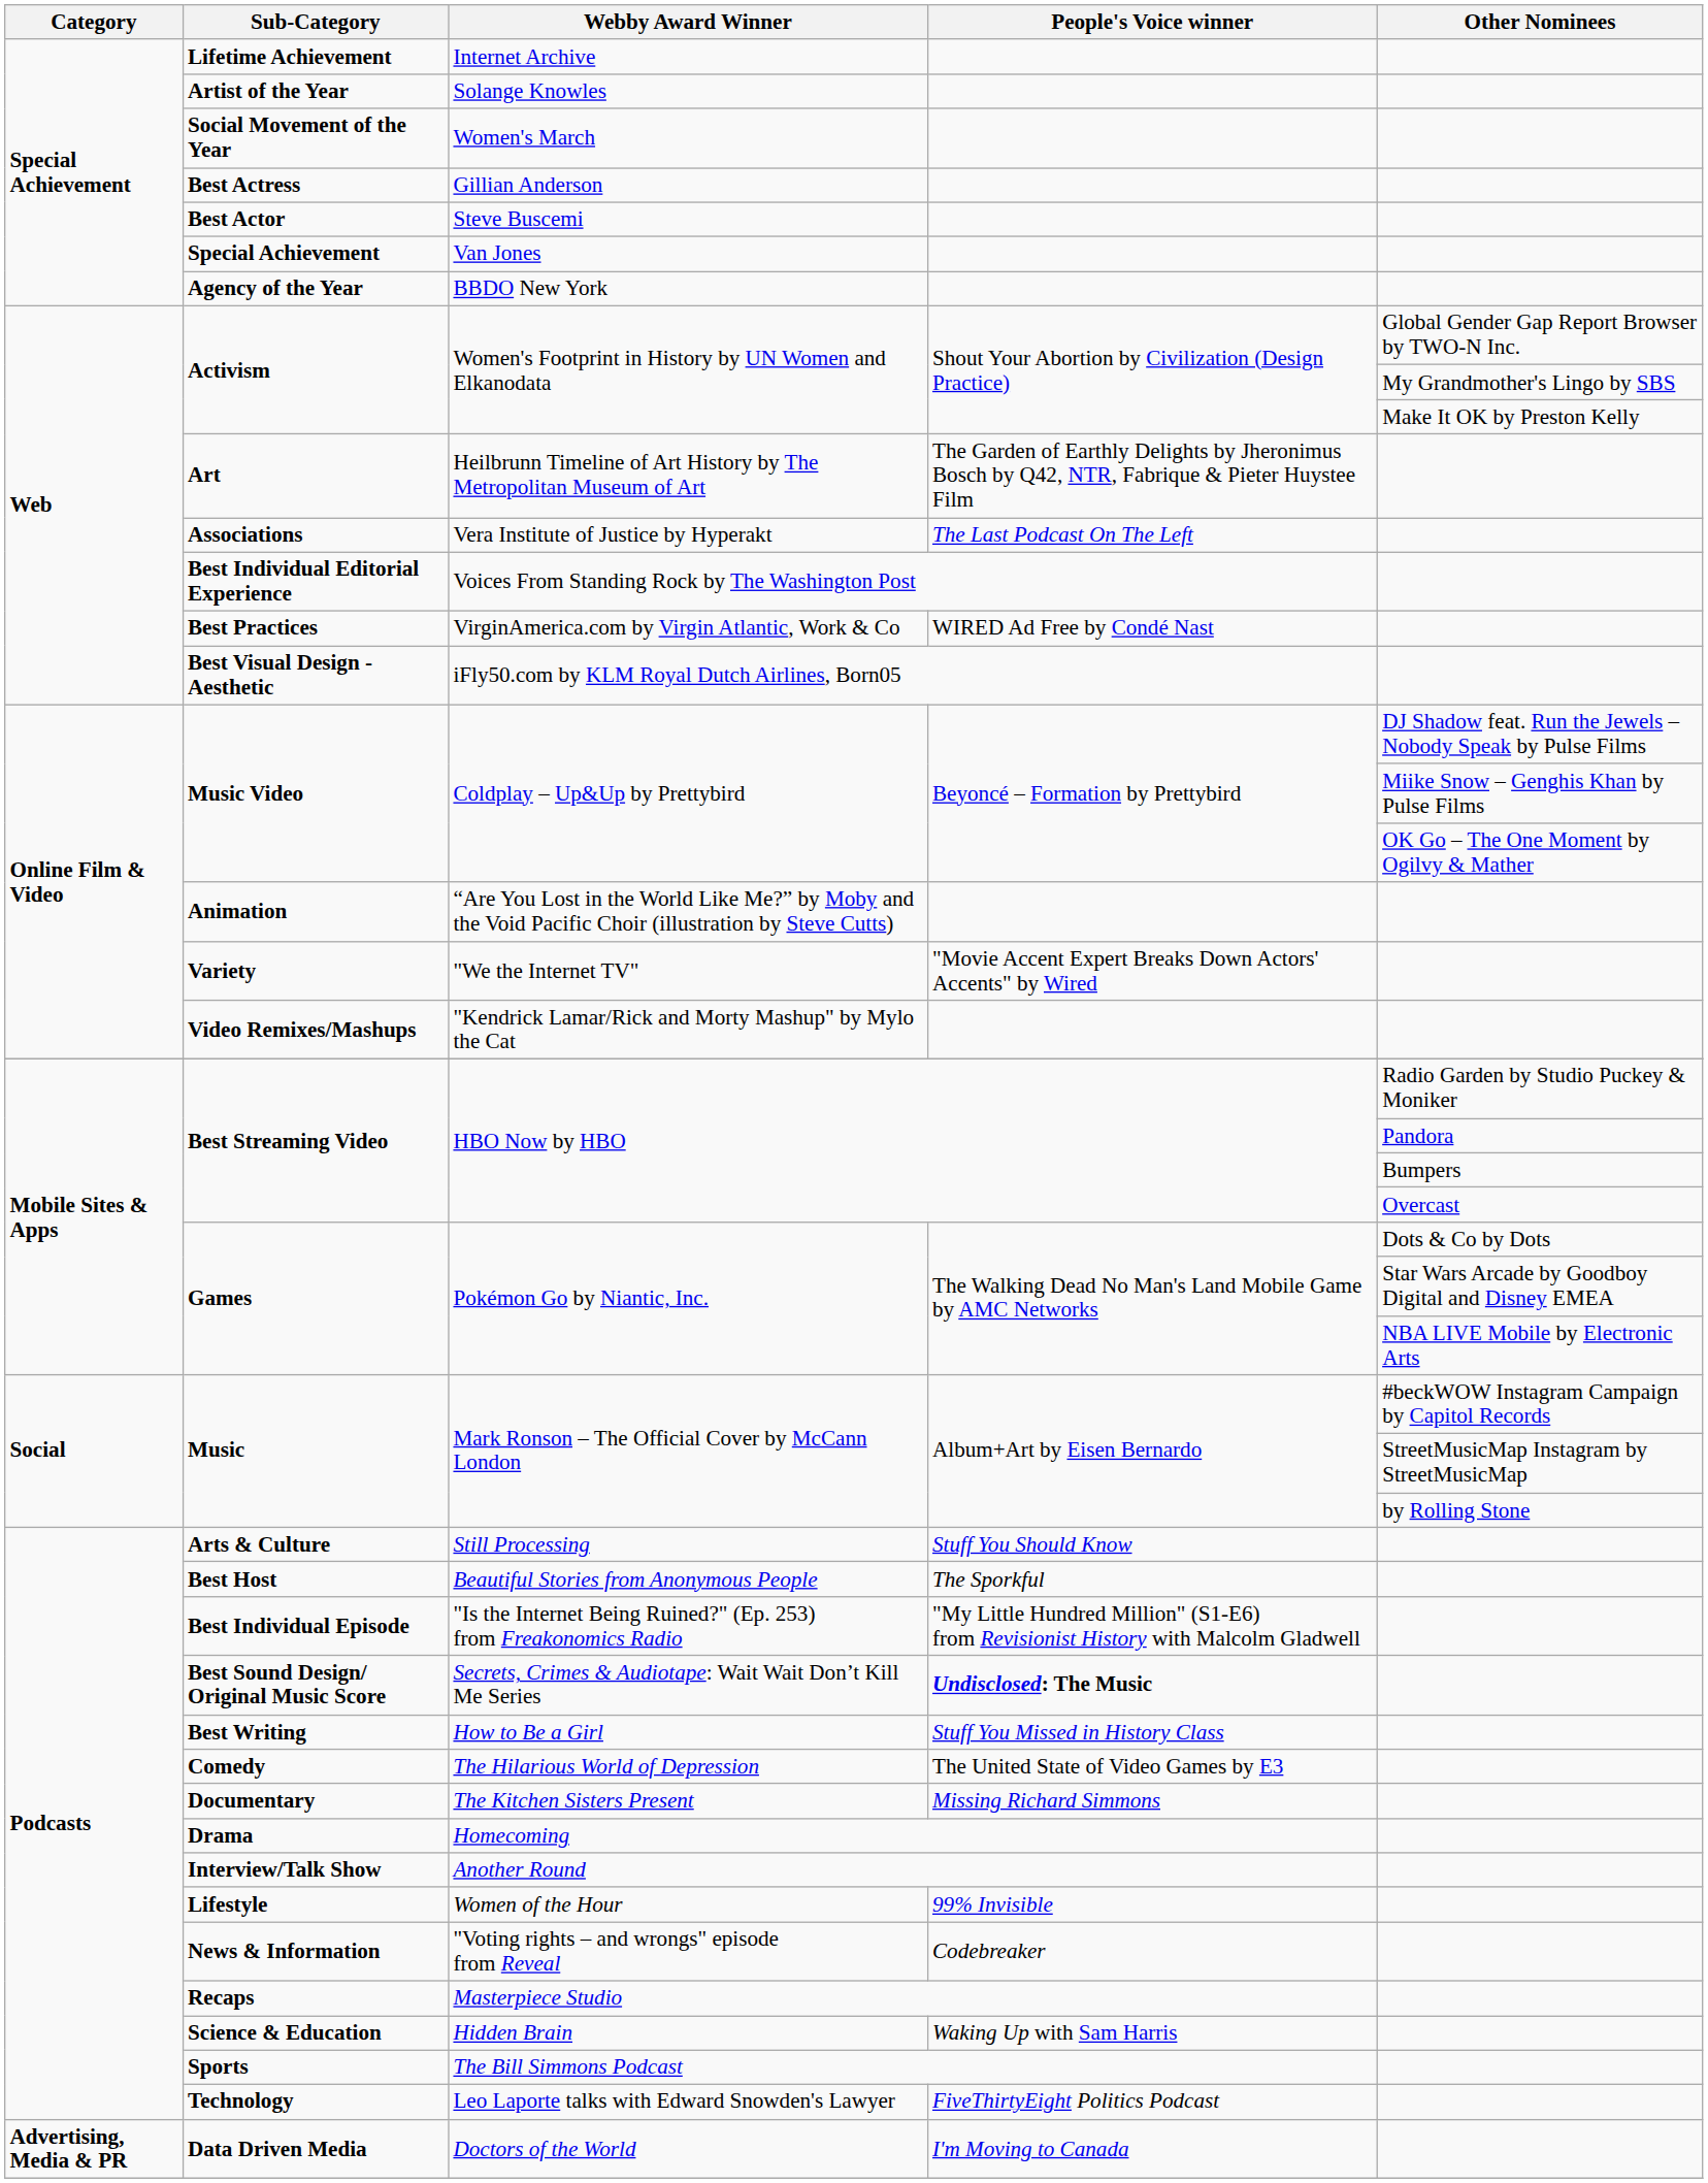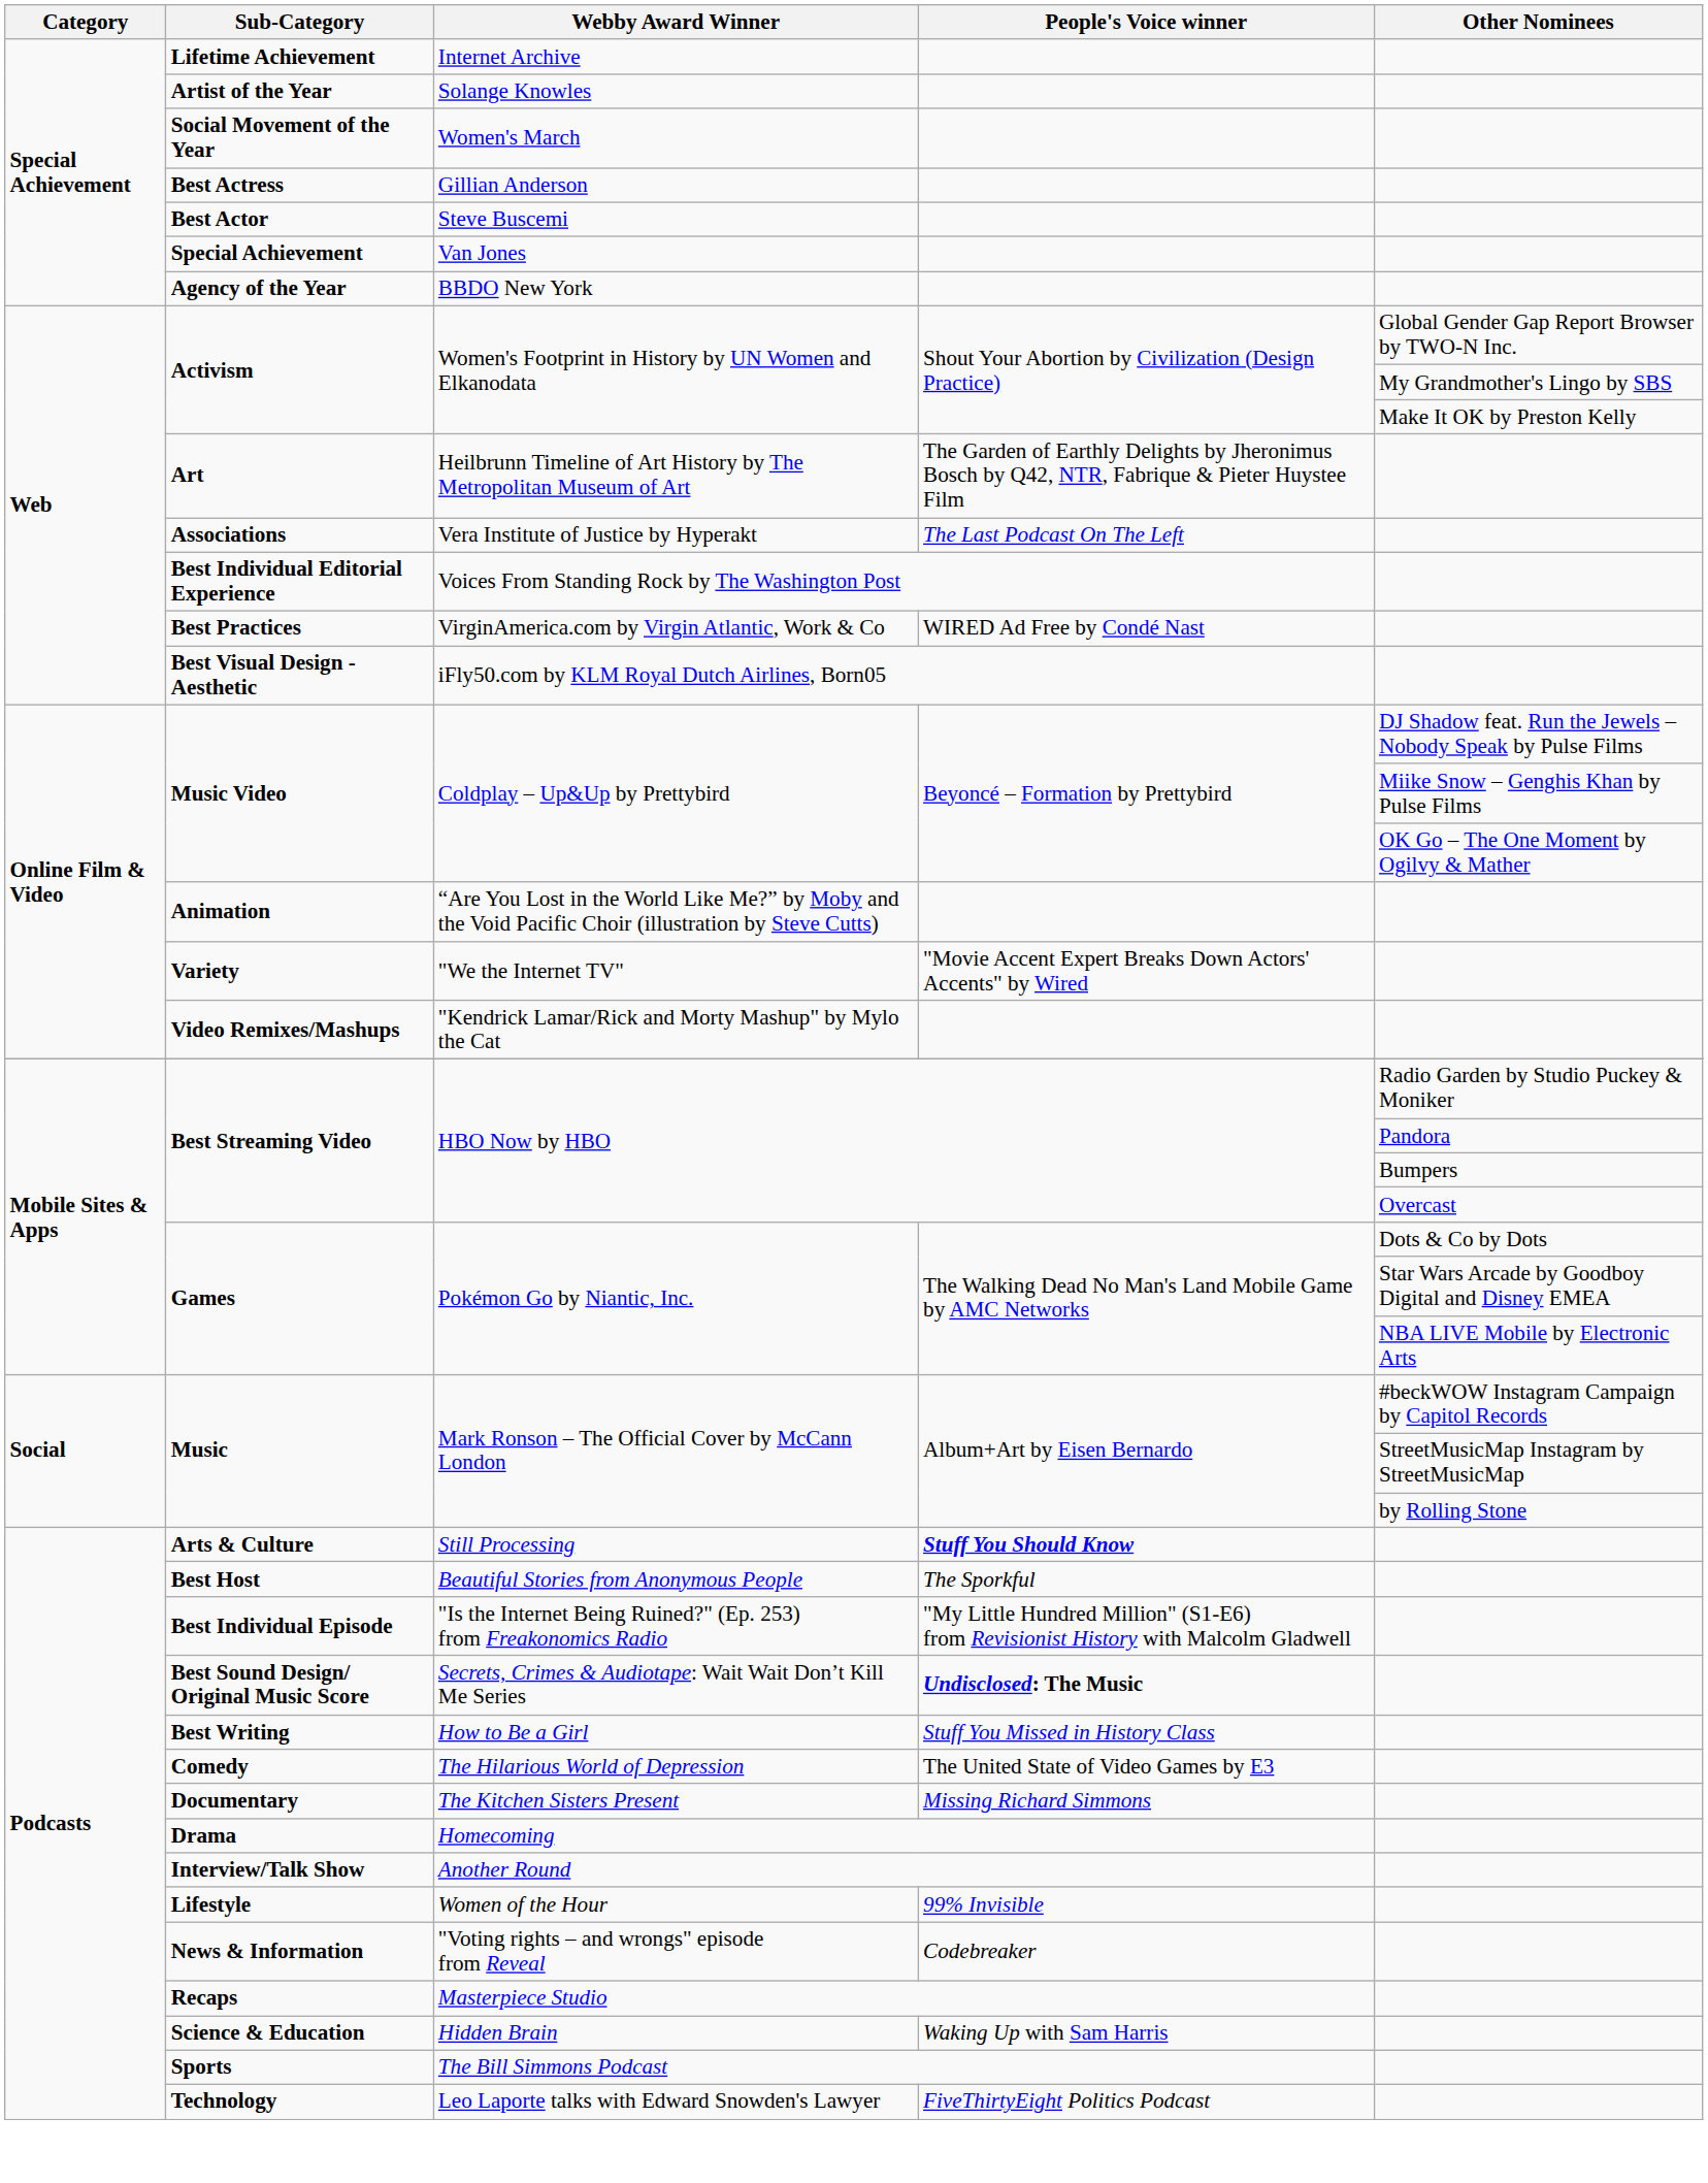Arts & Culture | People's Voice winner: normal -> bold
- row: Advertising, Media & PR | Data Driven Media | Doctors of the World | I'm Moving to Canada
